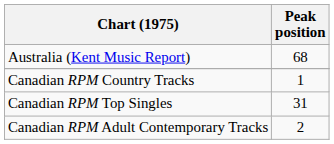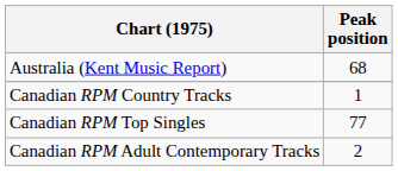Canadian RPM Top Singles | Peak position: 31 -> 77
